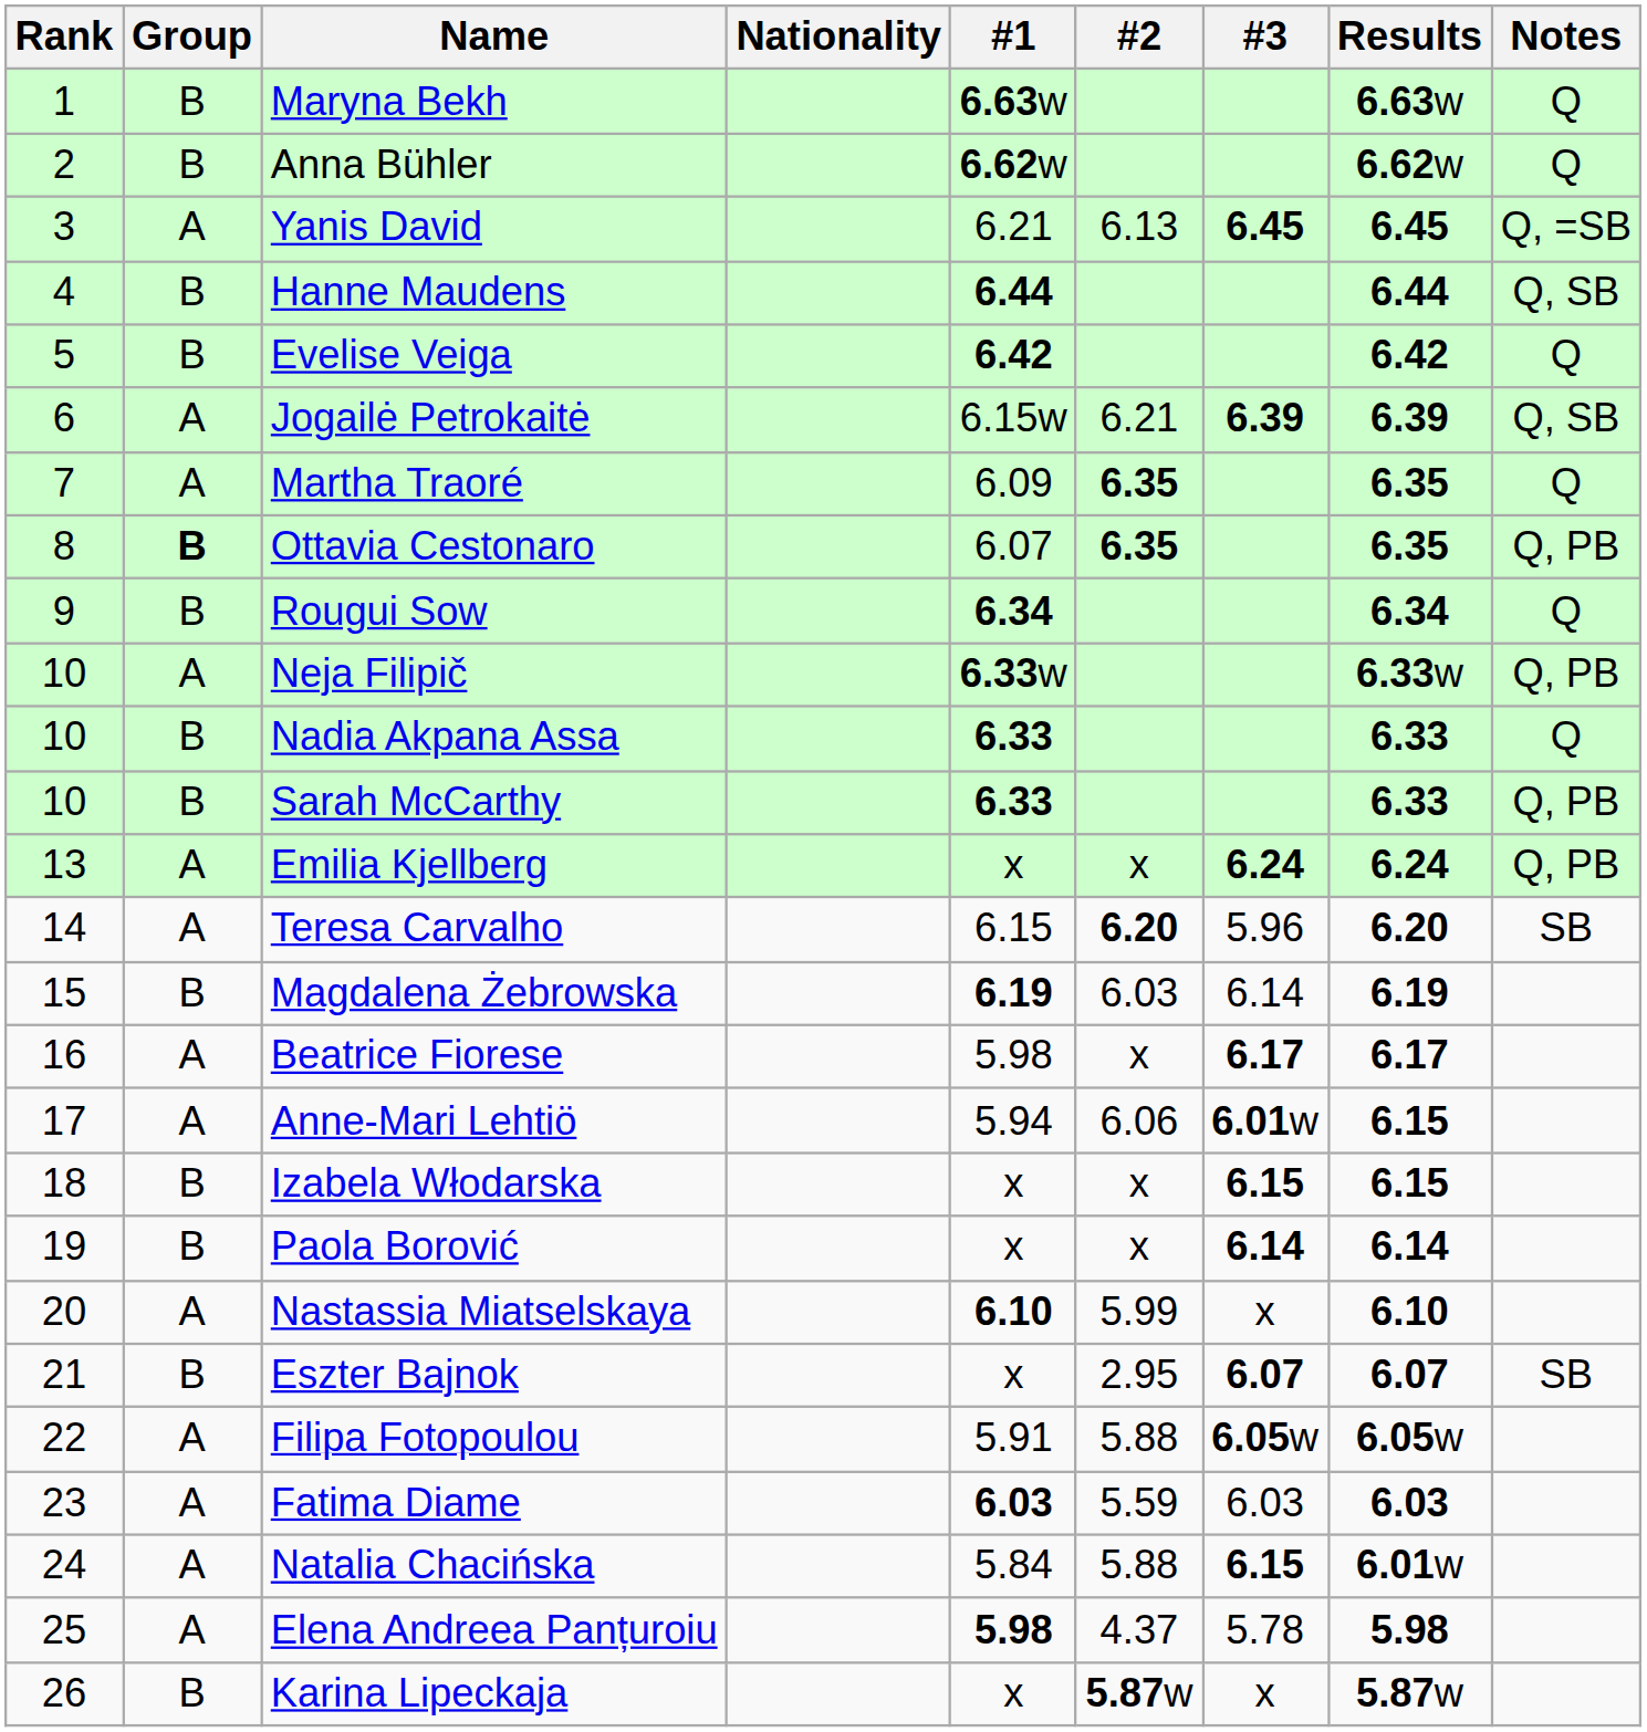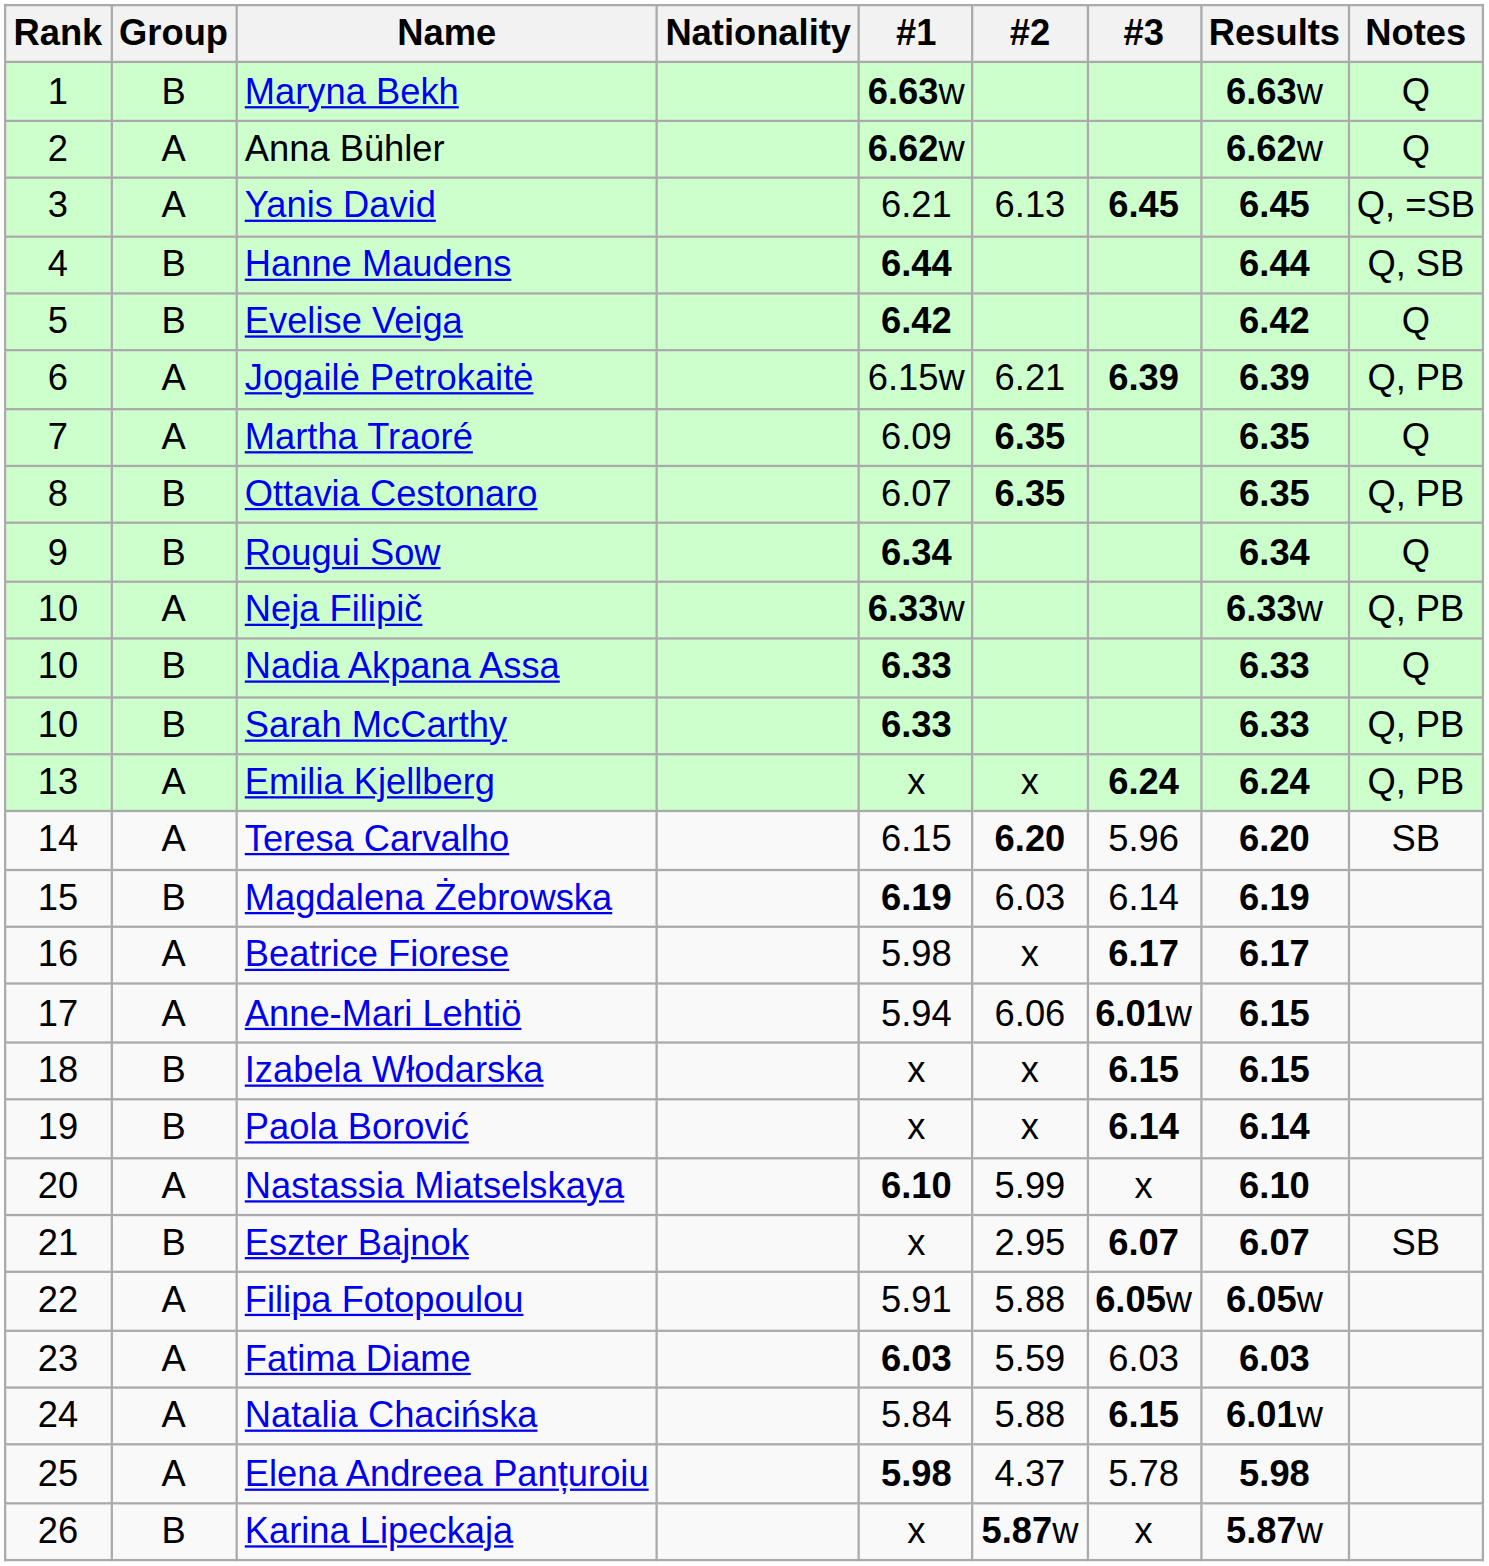Anna Bühler | Group: B -> A
Jogailė Petrokaitė | Notes: Q, SB -> Q, PB
Ottavia Cestonaro | Group: bold -> normal
